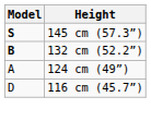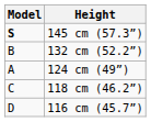132 cm (52.2”) | Model: bold -> normal
+ row: C | 118 cm (46.2”)
